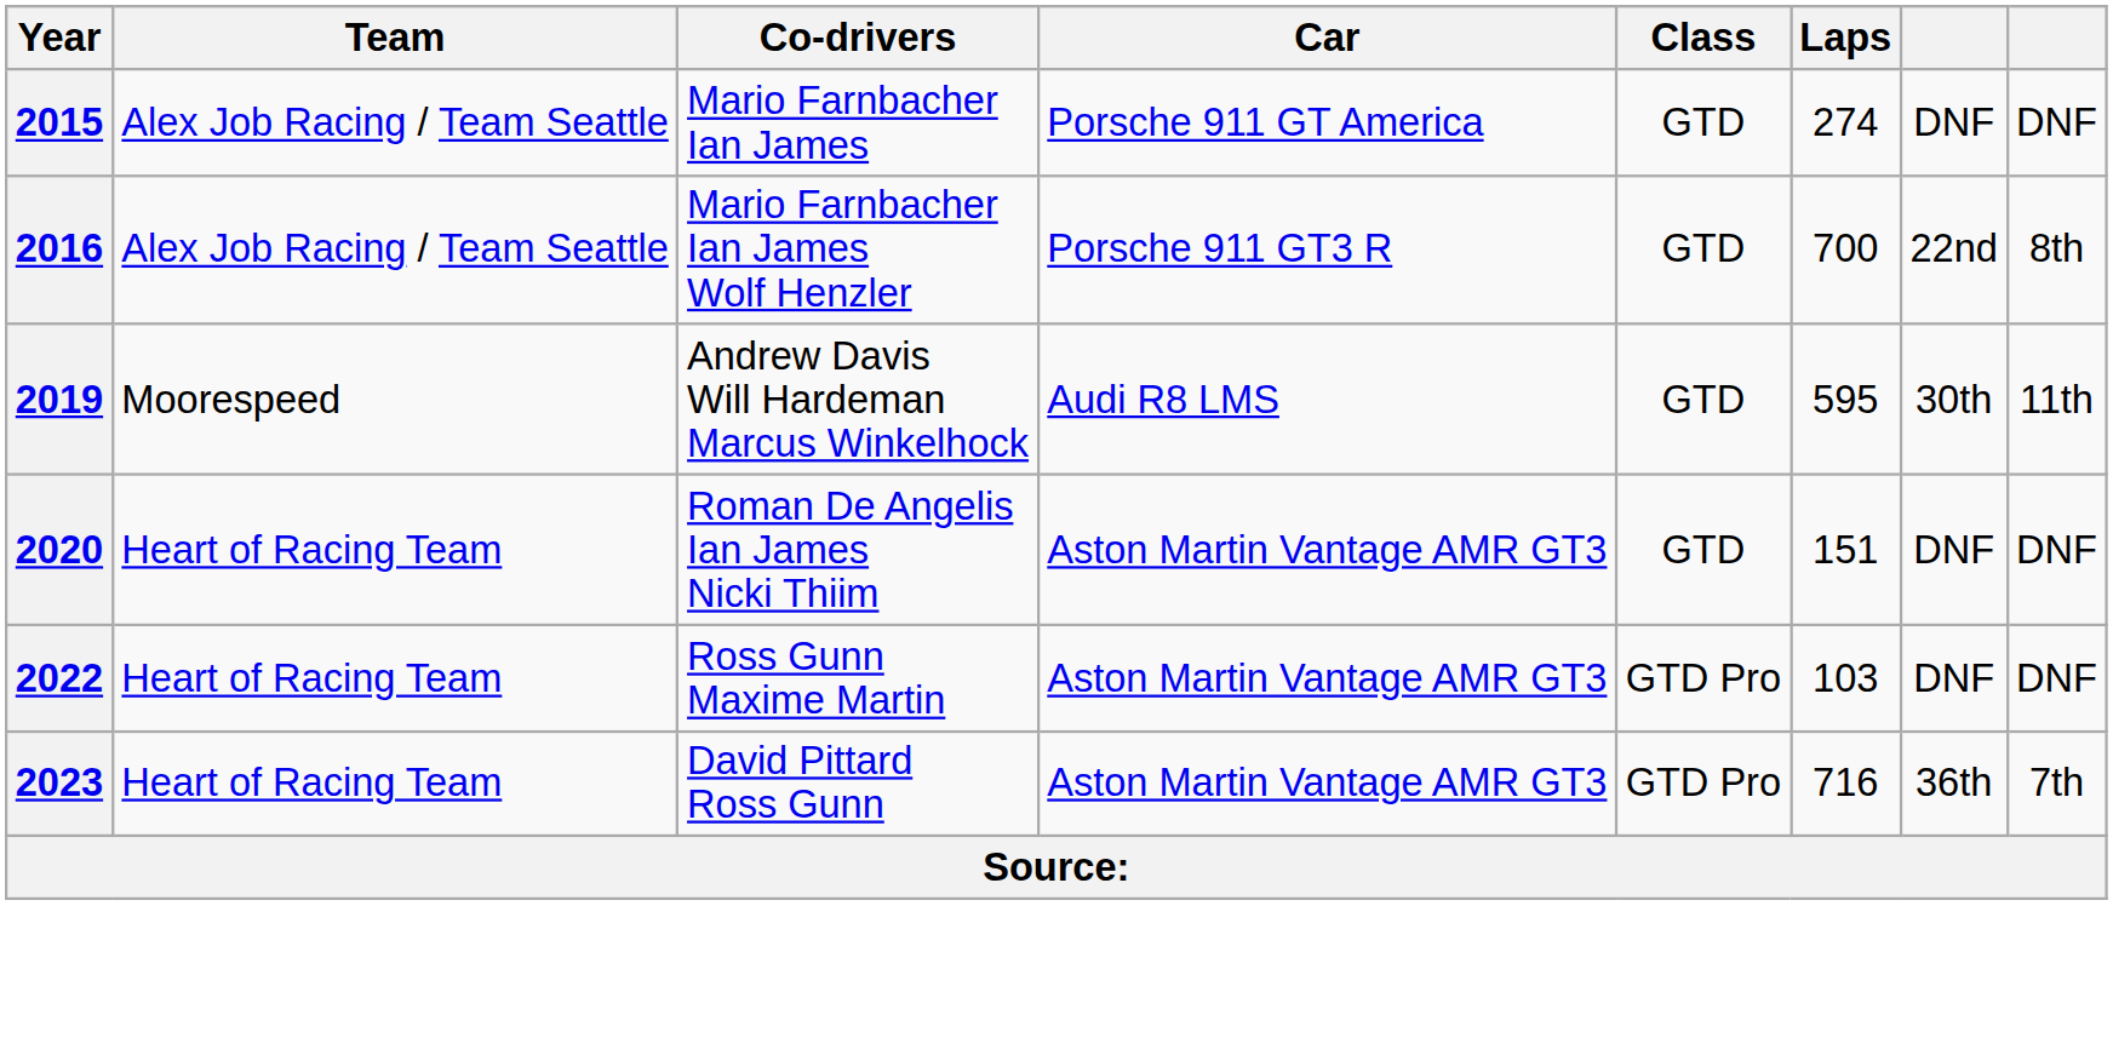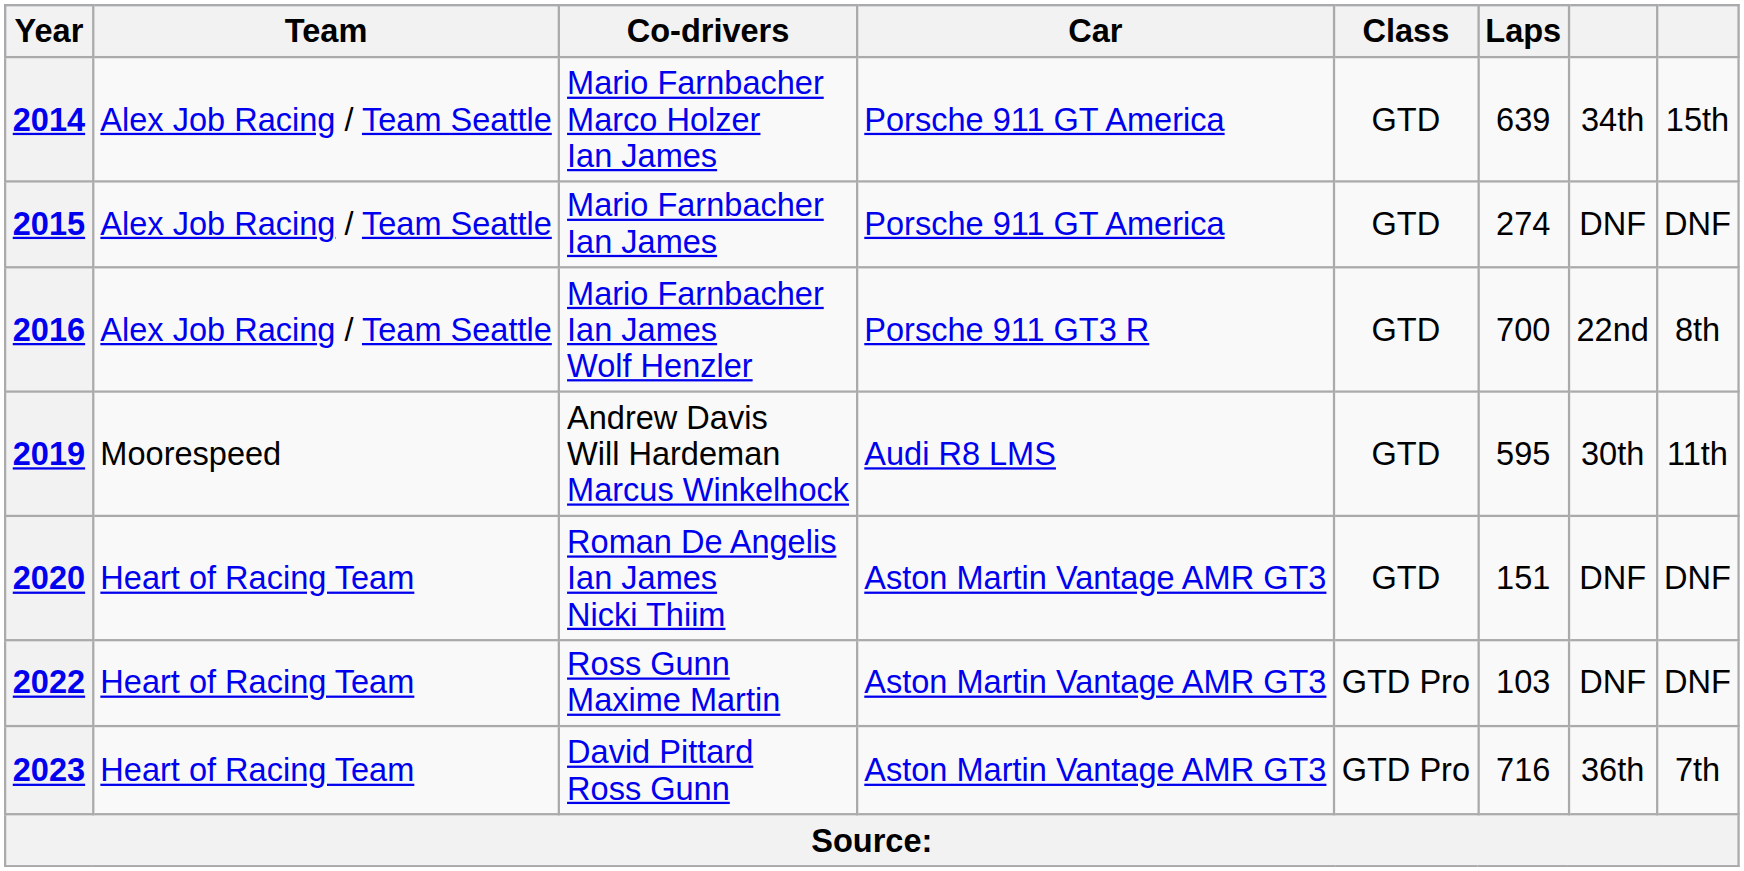+ row: 2014 | Alex Job Racing / Team Seattle | Mario Farnbacher Marco Holzer Ian James | Porsche 911 GT America | GTD | 639 | 34th | 15th
